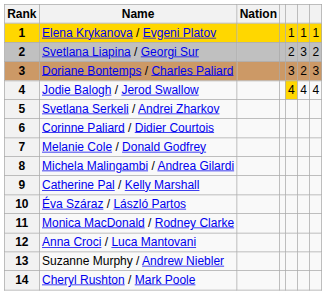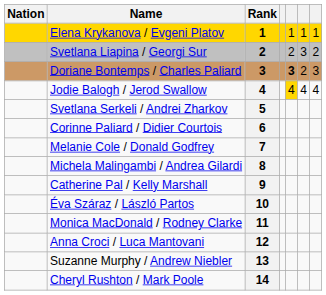columns swapped: Rank <-> Nation
Doriane Bontemps / Charles Paliard | column 5: normal -> bold
